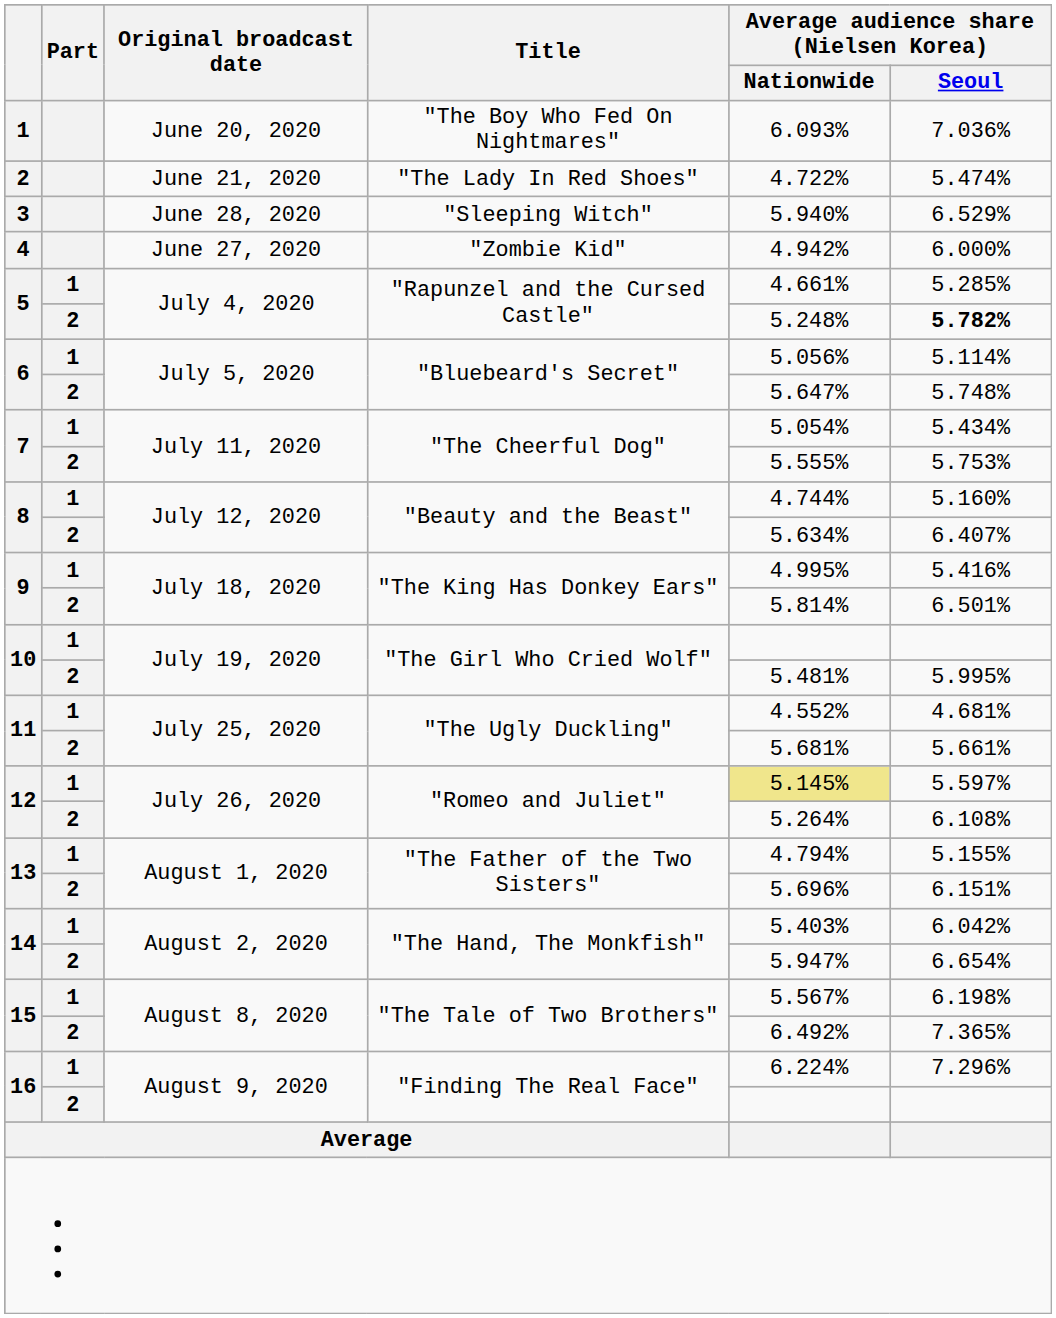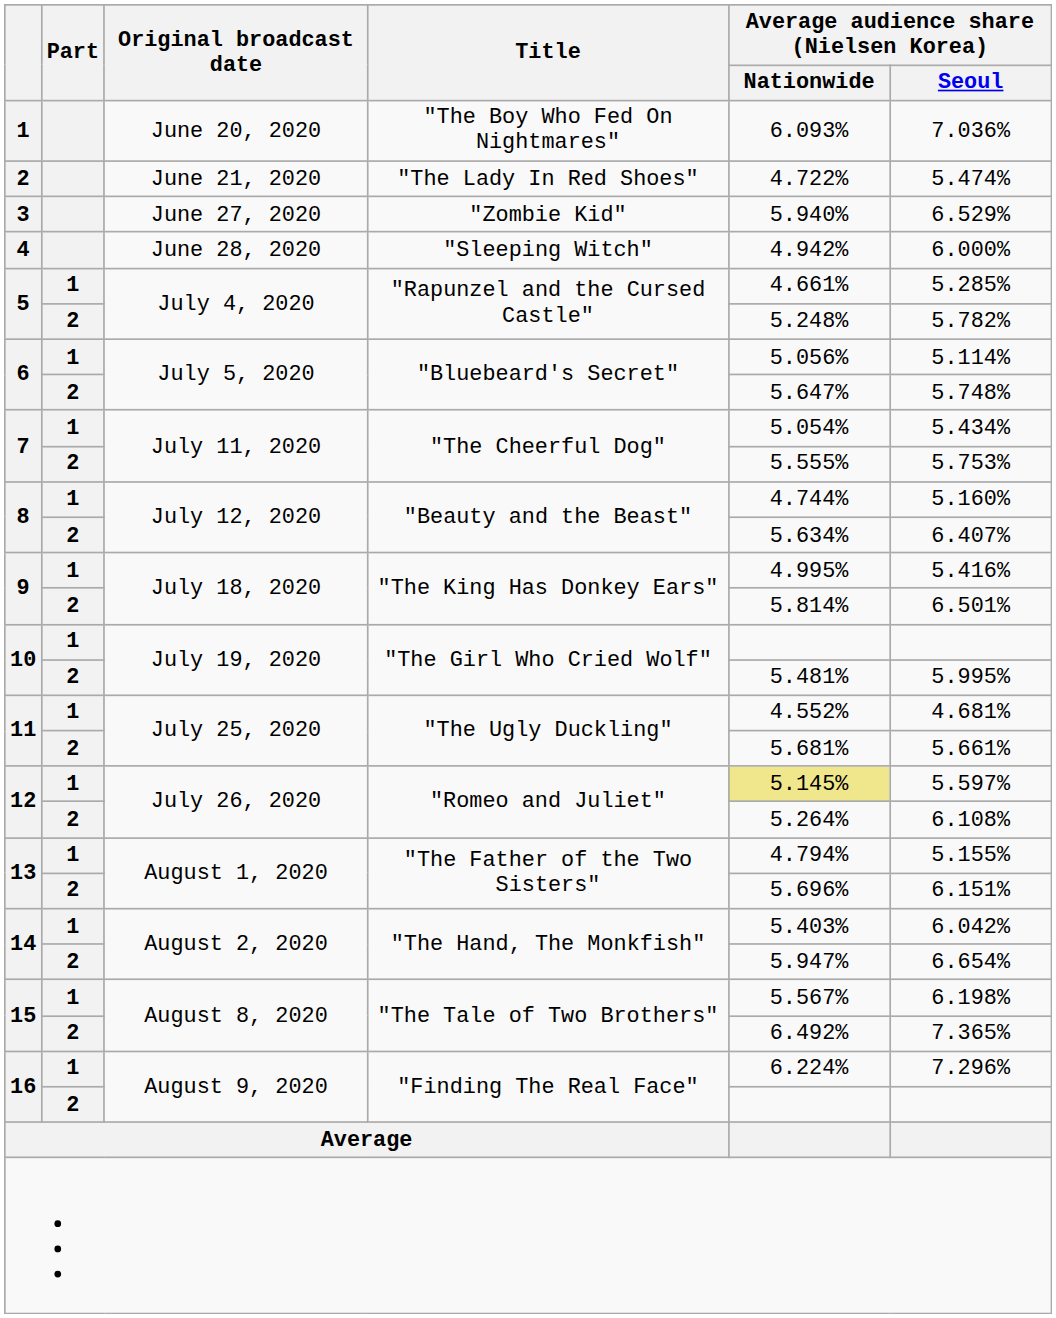3 | Original broadcast date: June 28, 2020 -> June 27, 2020
3 | Title: "Sleeping Witch" -> "Zombie Kid"
4 | Original broadcast date: June 27, 2020 -> June 28, 2020
4 | Title: "Zombie Kid" -> "Sleeping Witch"
5 / 2 | Average audience share (Nielsen Korea) / Seoul: bold -> normal
